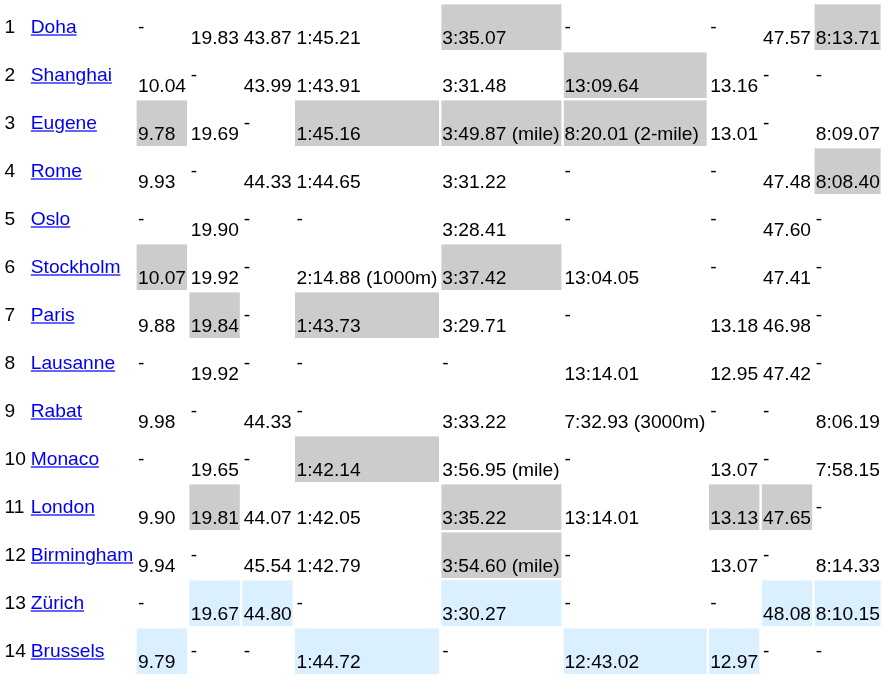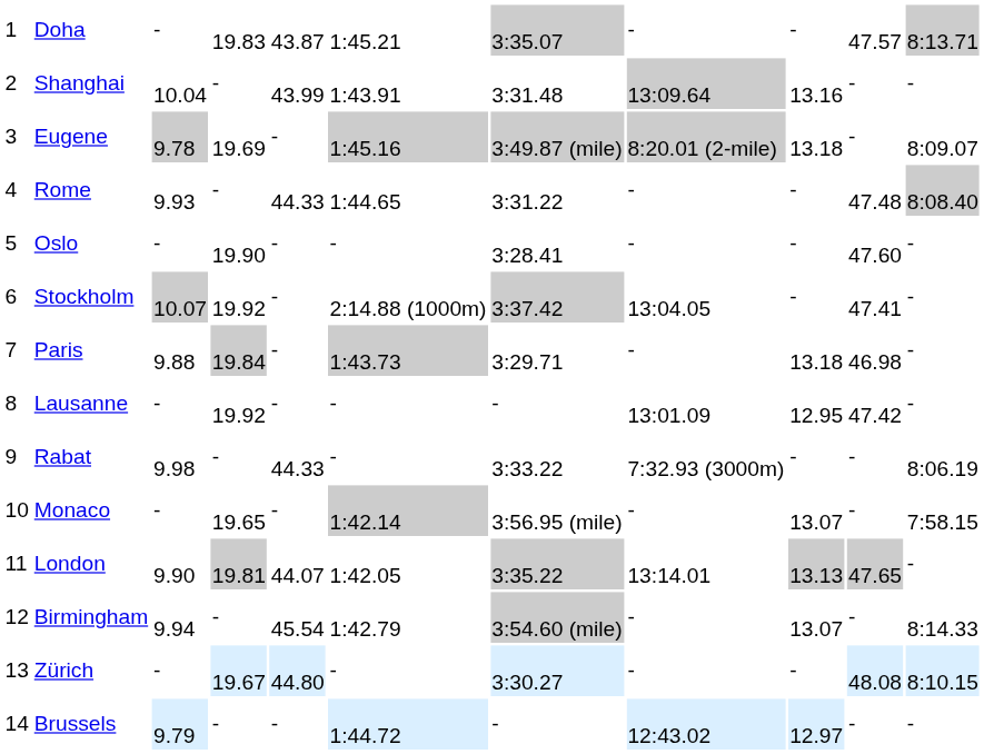Eugene | column 9: 13.01 -> 13.18
Lausanne | column 8: 13:14.01 -> 13:01.09
